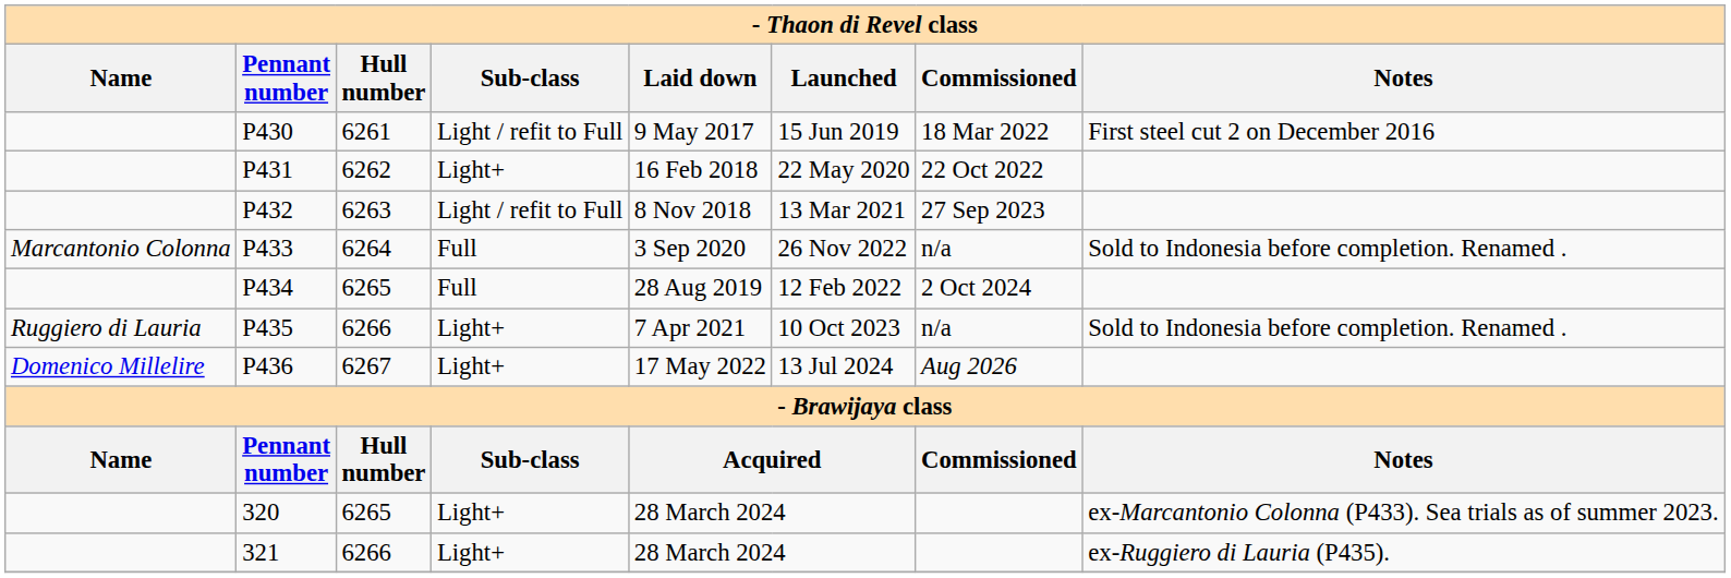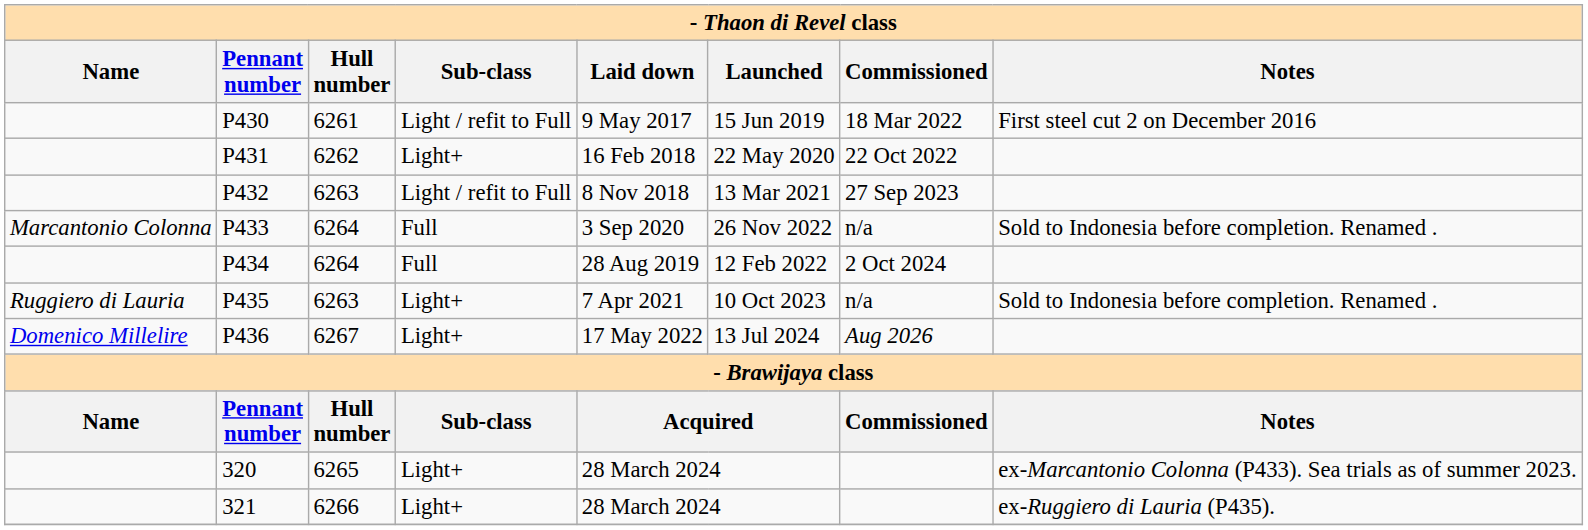P434 | Hull number: 6265 -> 6264
P435 | Hull number: 6266 -> 6263
